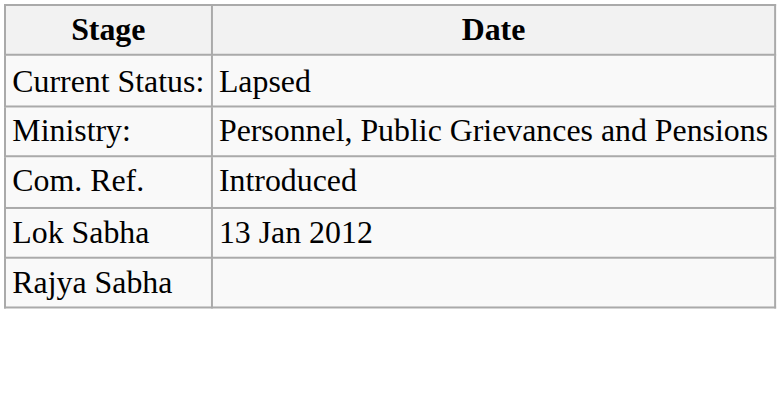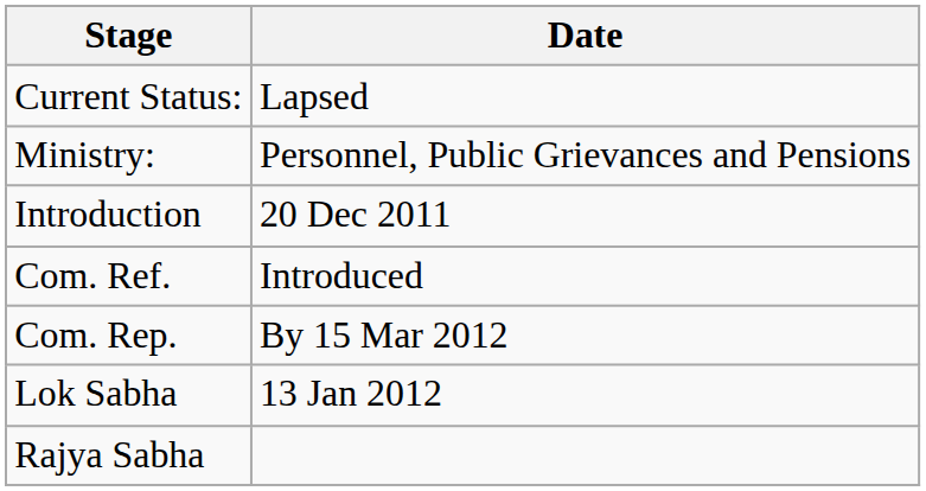+ row: Introduction | 20 Dec 2011
+ row: Com. Rep. | By 15 Mar 2012
